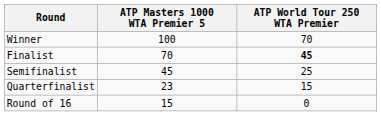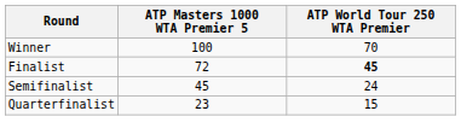Finalist | ATP Masters 1000 WTA Premier 5: 70 -> 72
Semifinalist | ATP World Tour 250 WTA Premier: 25 -> 24
- row: Round of 16 | 15 | 0
